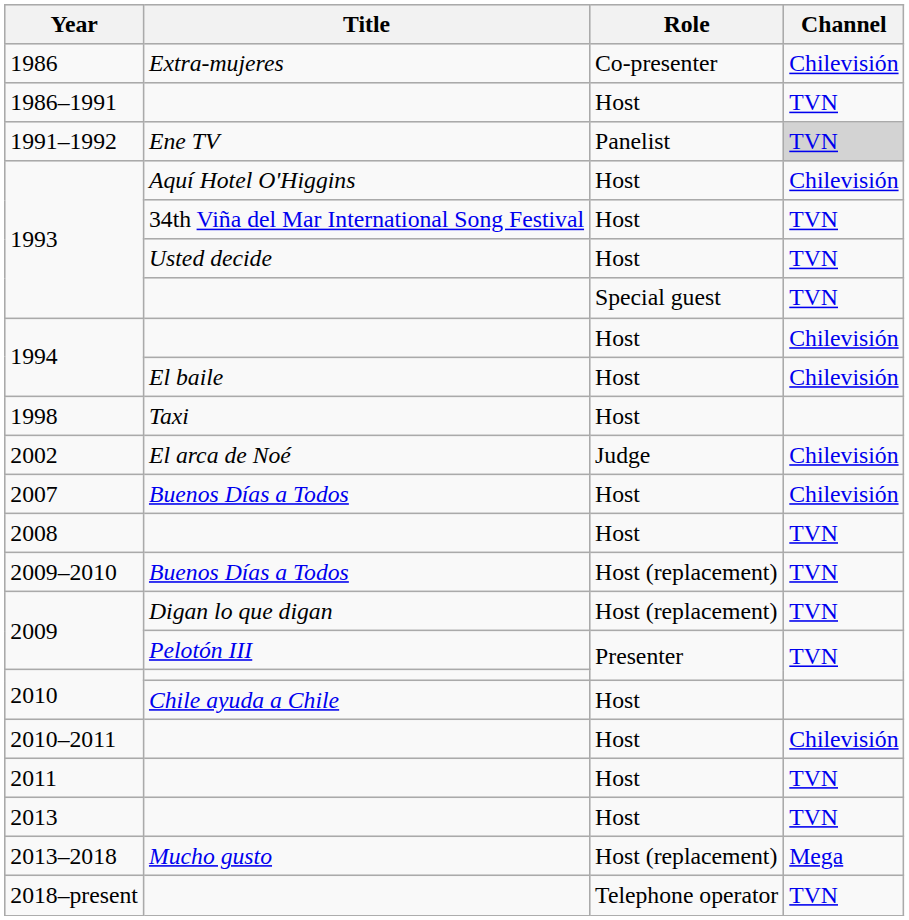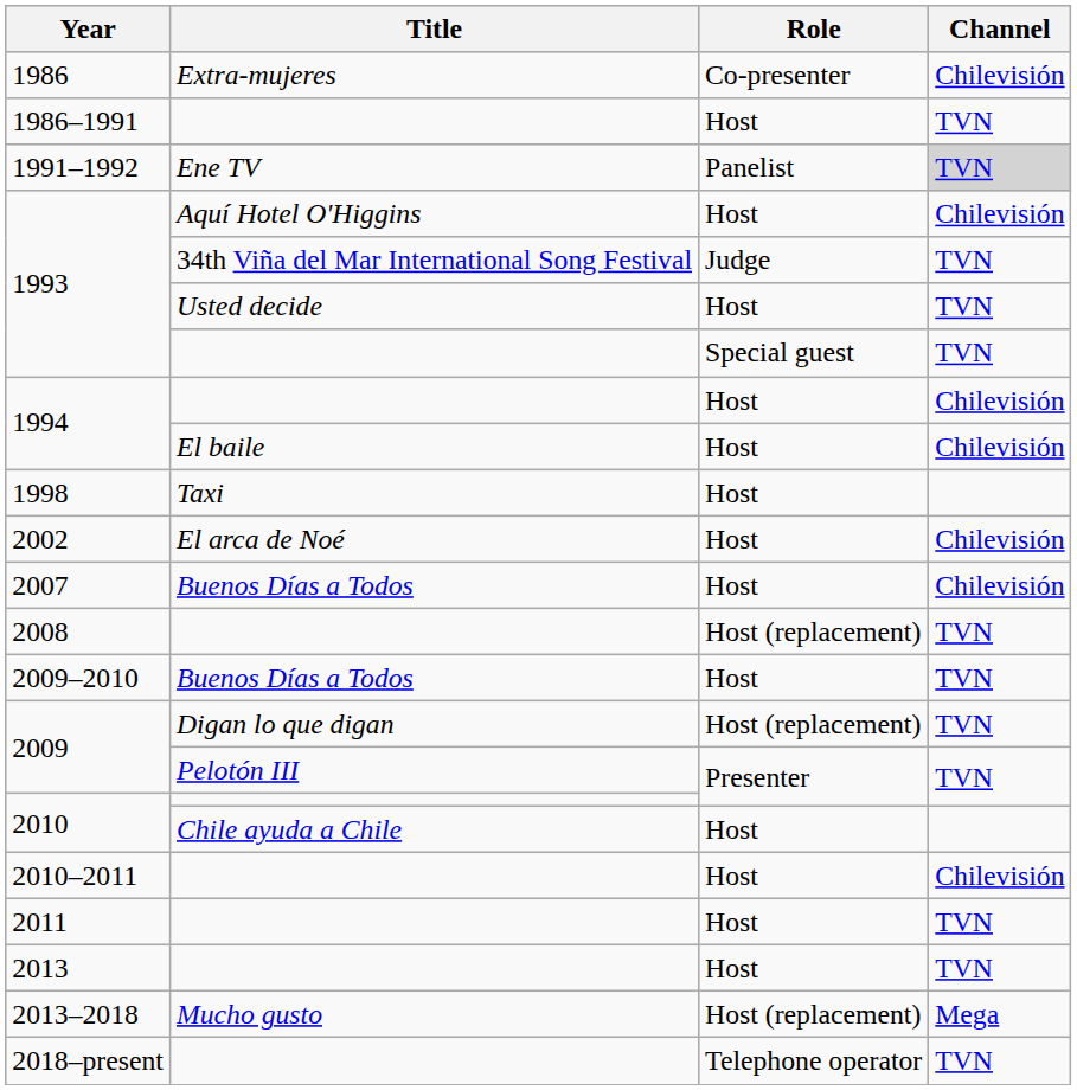1993 / 34th Viña del Mar International Song Festival | Role: Host -> Judge
2002 | Role: Judge -> Host
2008 | Role: Host -> Host (replacement)
2009–2010 | Role: Host (replacement) -> Host
